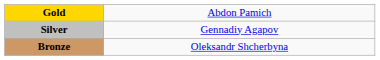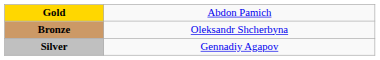rows swapped: Silver <-> Bronze
